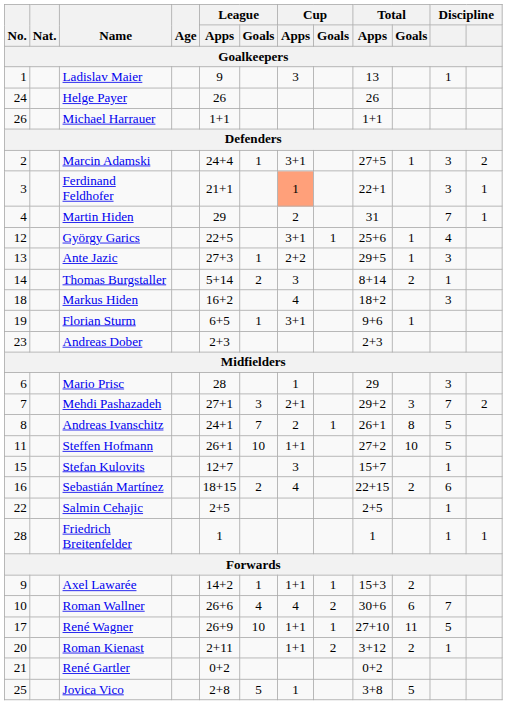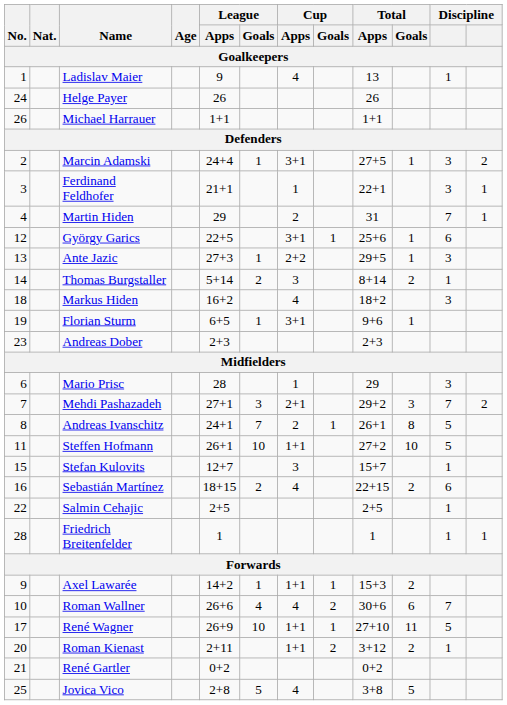Ladislav Maier | Cup / Apps: 3 -> 4
Ferdinand Feldhofer | Cup / Apps: lightsalmon background -> no background
György Garics | column 11: 4 -> 6
Jovica Vico | Cup / Apps: 1 -> 4
